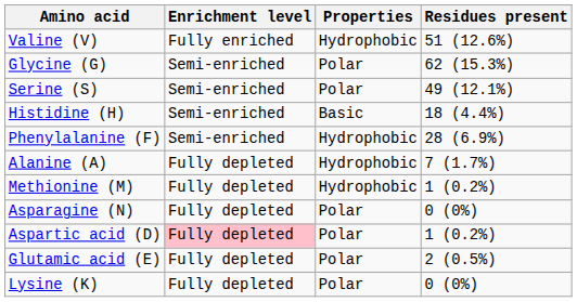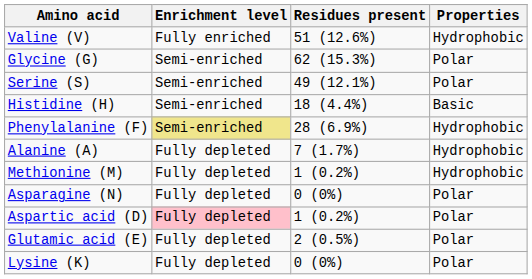columns swapped: Residues present <-> Properties
Phenylalanine (F) | Enrichment level: no background -> khaki background
